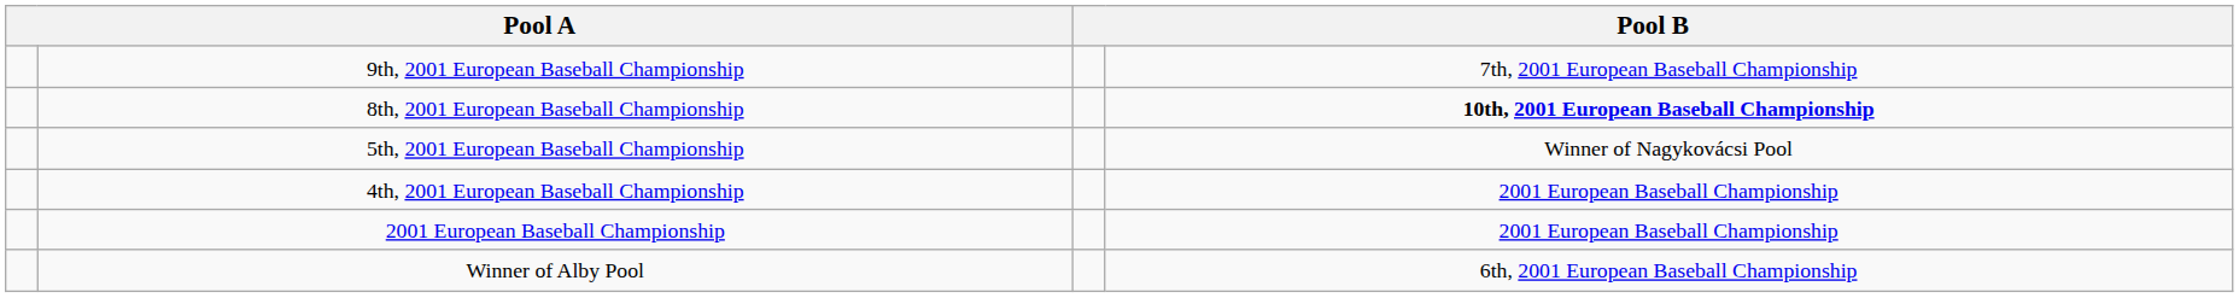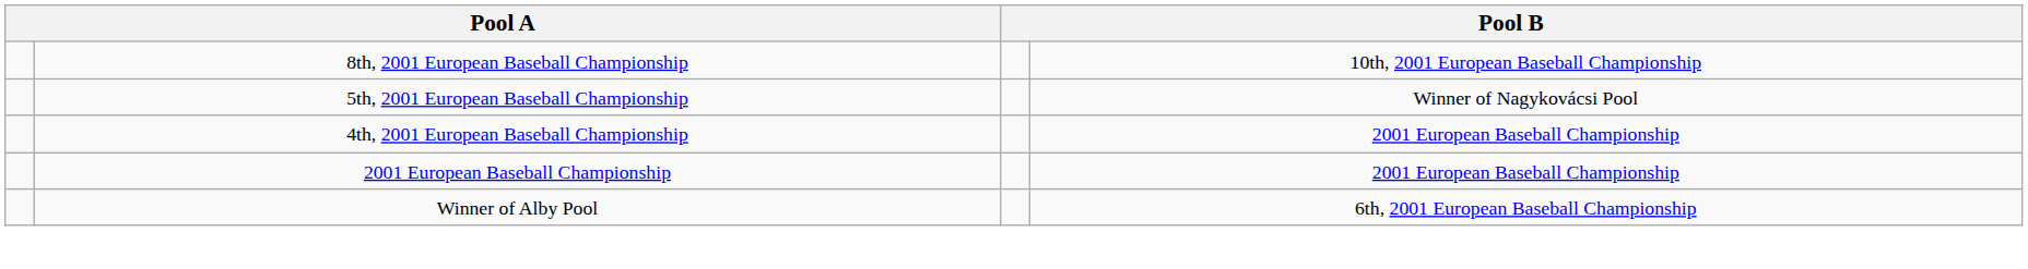- row: 9th, 2001 European Baseball Championship | 7th, 2001 European Baseball Championship
8th, 2001 European Baseball Championship | column 4: bold -> normal
